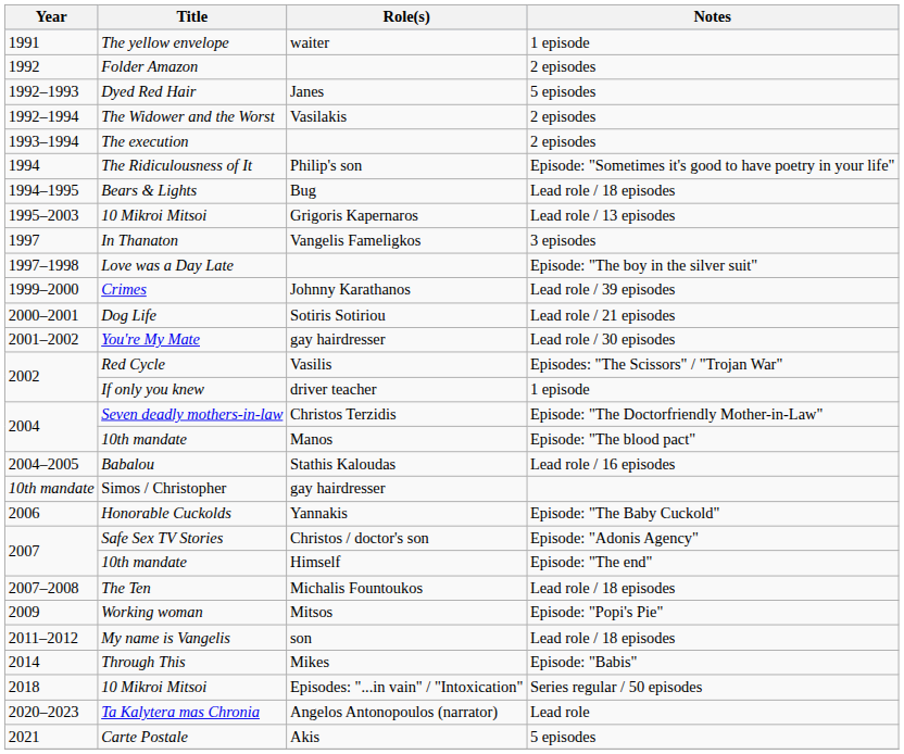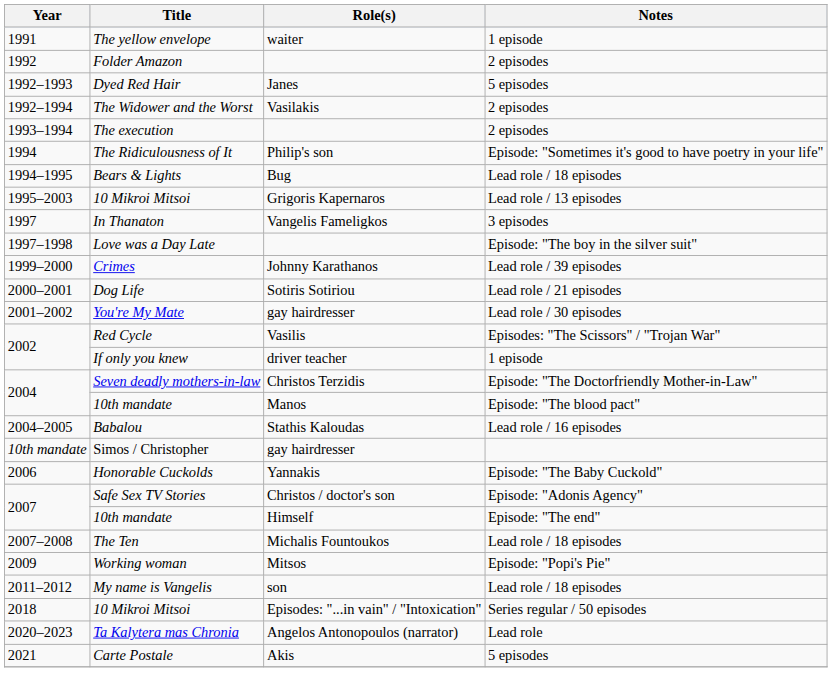- row: 2014 | Through This | Mikes | Episode: "Babis"
